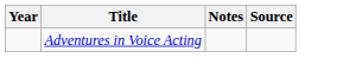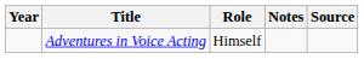+ column: Role | Himself
